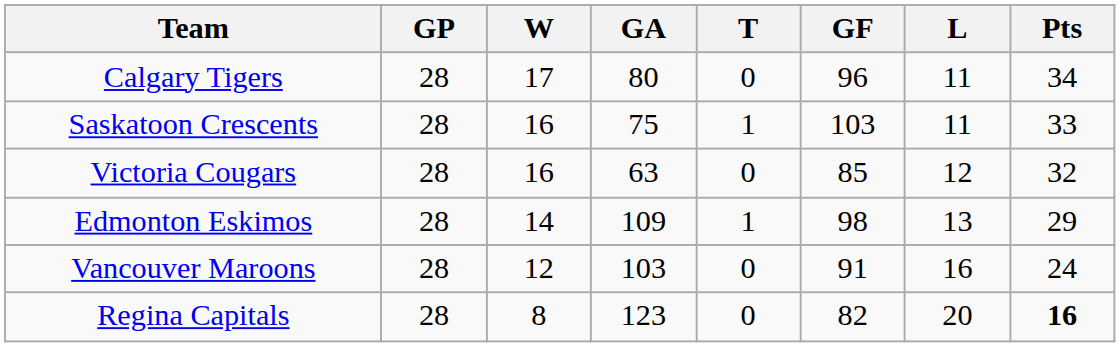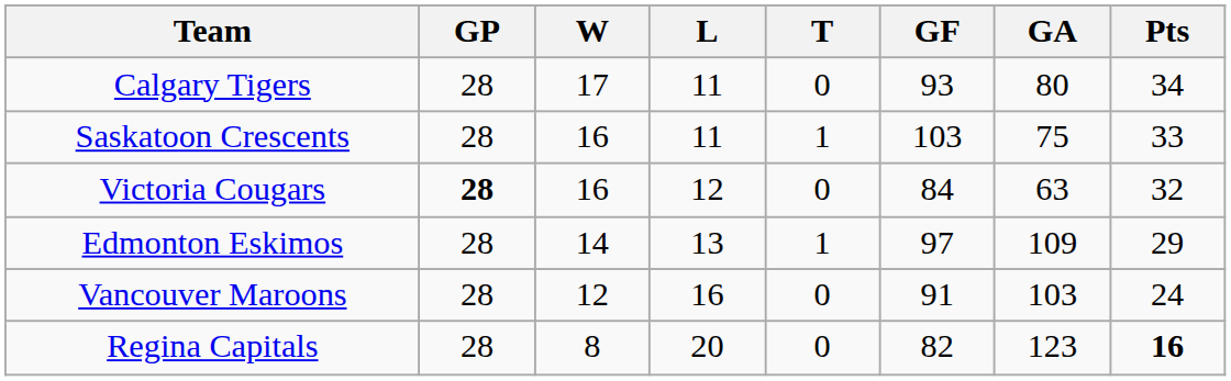columns swapped: L <-> GA
Calgary Tigers | GF: 96 -> 93
Victoria Cougars | GP: normal -> bold
Victoria Cougars | GF: 85 -> 84
Edmonton Eskimos | GF: 98 -> 97
